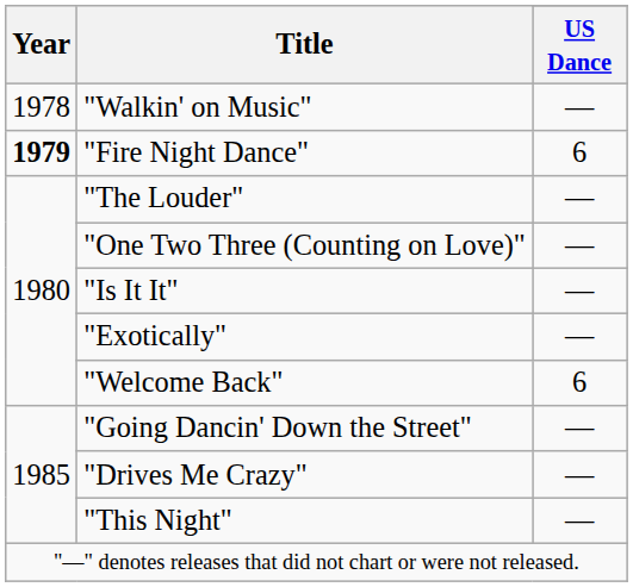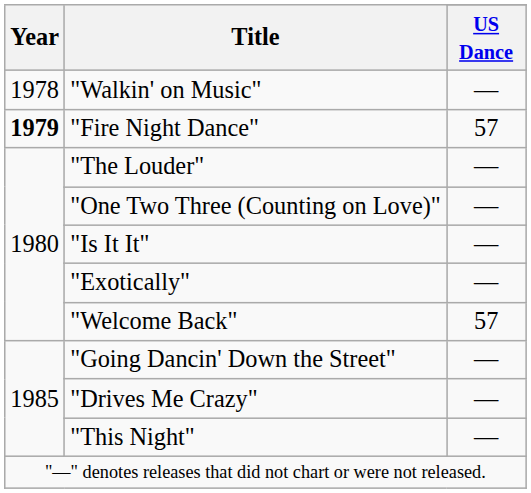"Fire Night Dance" | US Dance: 6 -> 57
"Welcome Back" | US Dance: 6 -> 57
